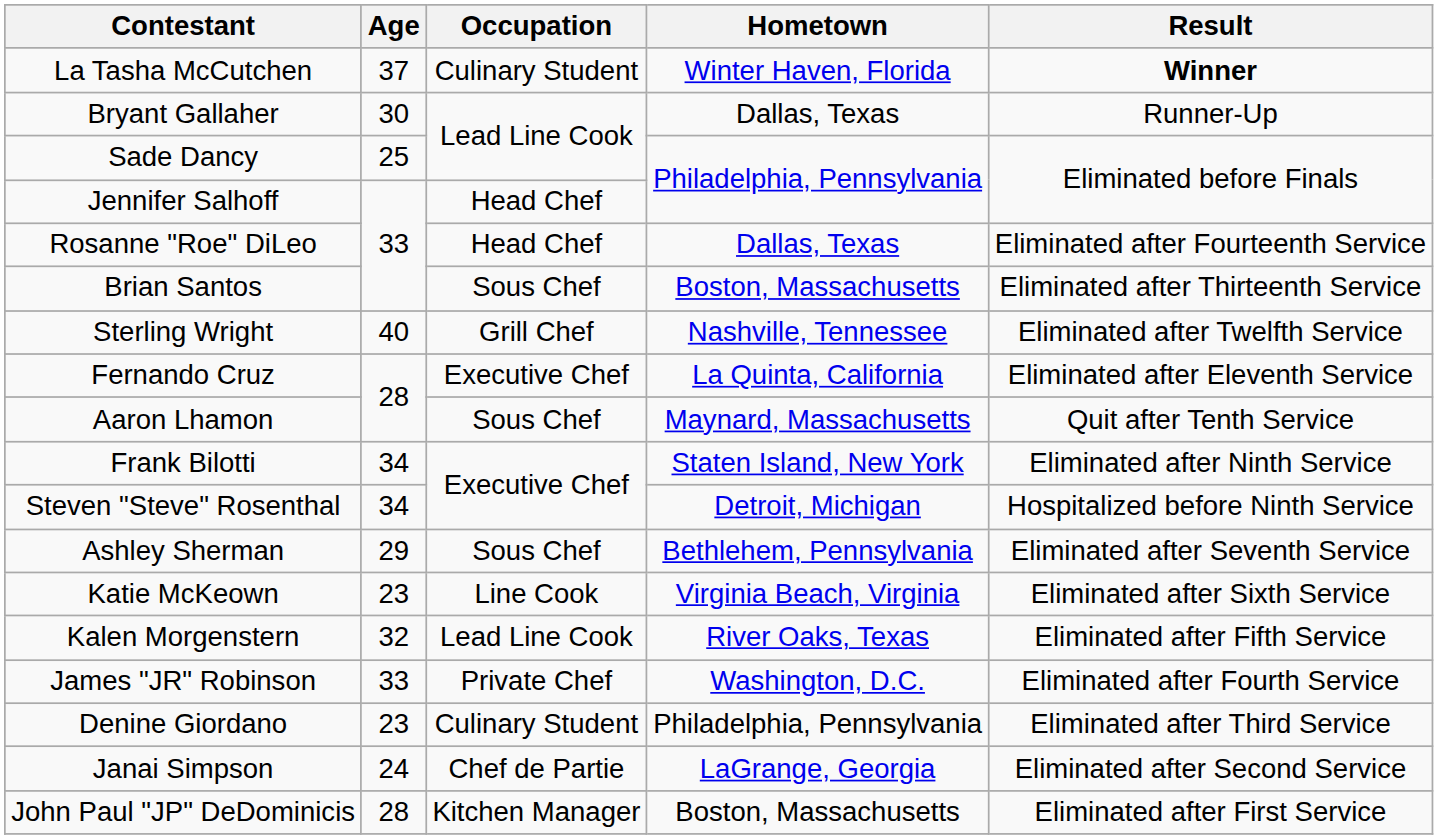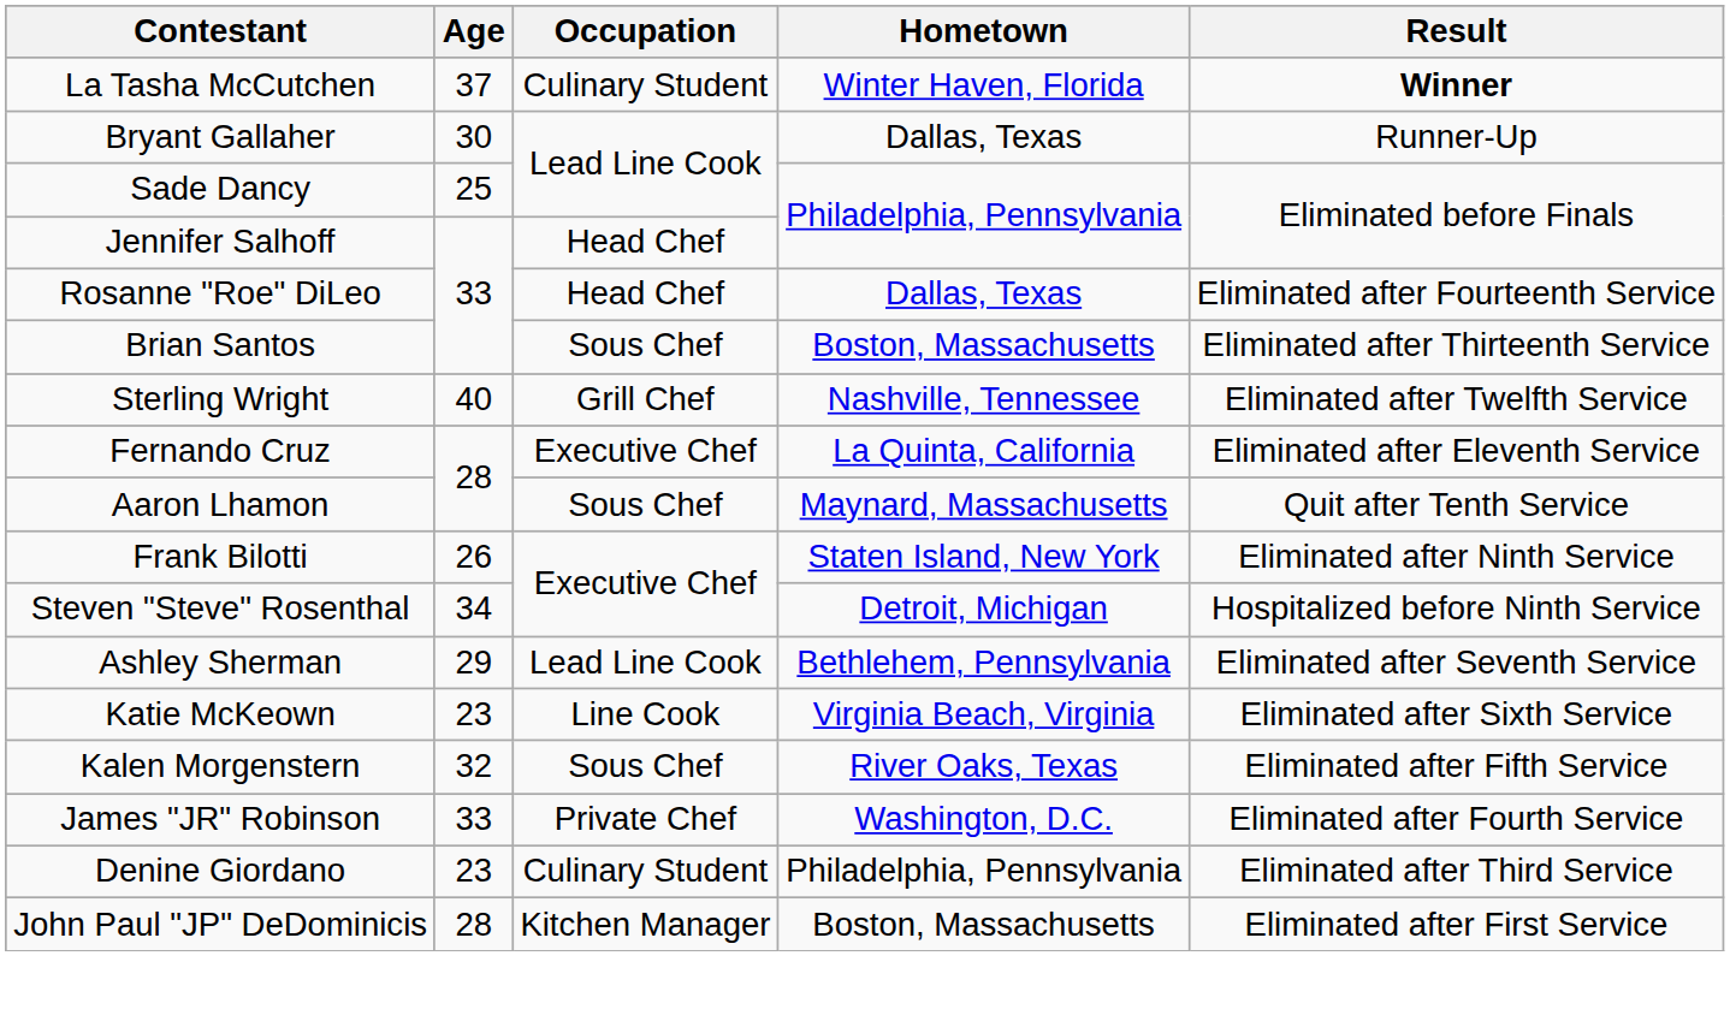Frank Bilotti | Age: 34 -> 26
Ashley Sherman | Occupation: Sous Chef -> Lead Line Cook
Kalen Morgenstern | Occupation: Lead Line Cook -> Sous Chef
- row: Janai Simpson | 24 | Chef de Partie | LaGrange, Georgia | Eliminated after Second Service
